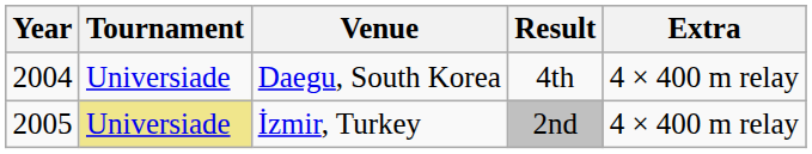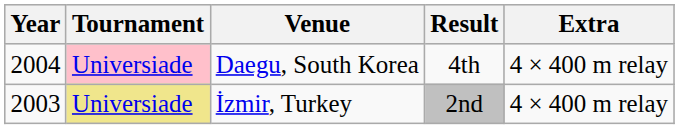Daegu, South Korea | Tournament: no background -> pink background
İzmir, Turkey | Year: 2005 -> 2003
